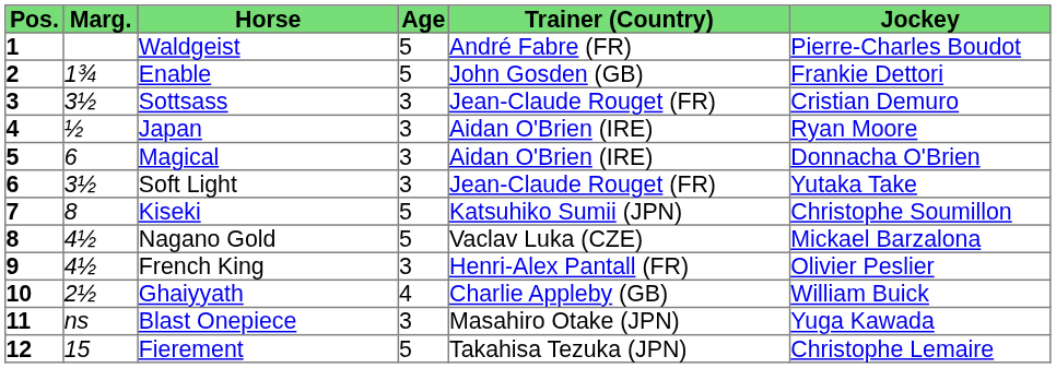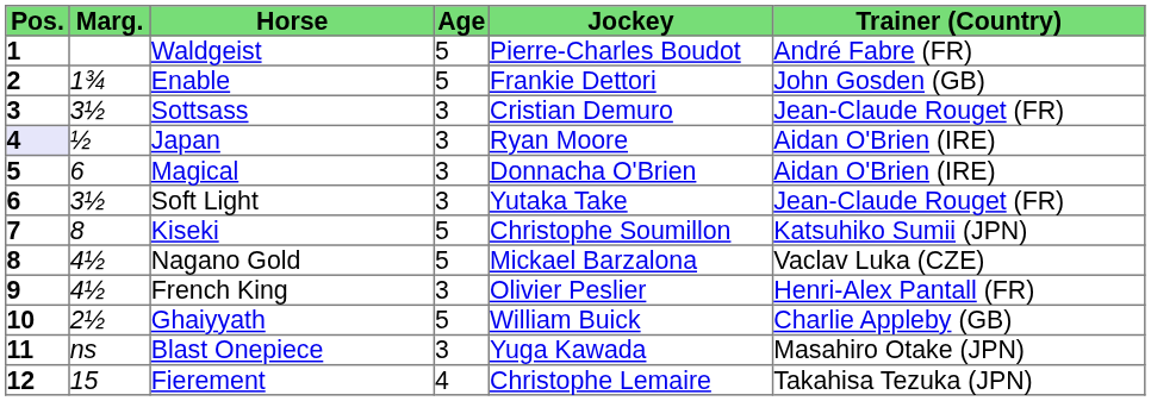columns swapped: Jockey <-> Trainer (Country)
Japan | Pos.: no background -> lavender background
Ghaiyyath | Age: 4 -> 5
Fierement | Age: 5 -> 4
